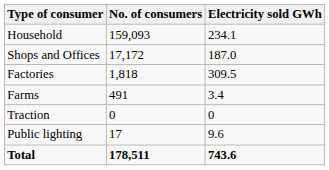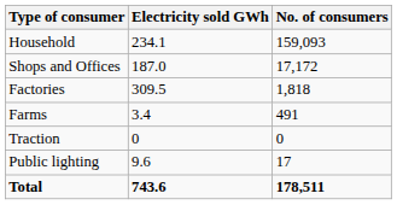columns swapped: No. of consumers <-> Electricity sold GWh
